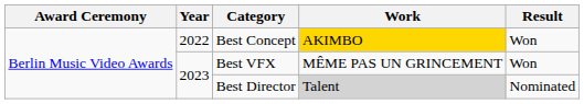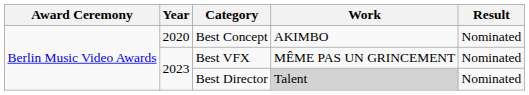Best Concept | Year: 2022 -> 2020
Best Concept | Work: gold background -> no background
Best Concept | Result: Won -> Nominated
Best VFX | Result: Won -> Nominated
